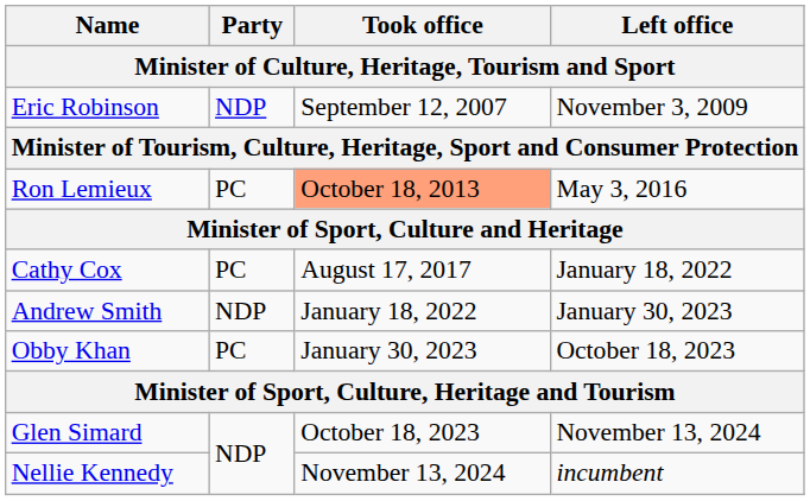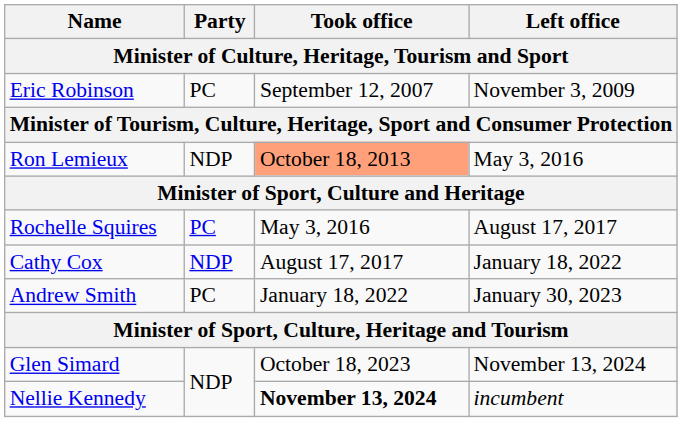Eric Robinson | Party: NDP -> PC
Ron Lemieux | Party: PC -> NDP
+ row: Rochelle Squires | PC | May 3, 2016 | August 17, 2017
Cathy Cox | Party: PC -> NDP
Andrew Smith | Party: NDP -> PC
- row: Obby Khan | PC | January 30, 2023 | October 18, 2023
Nellie Kennedy | Took office: normal -> bold
